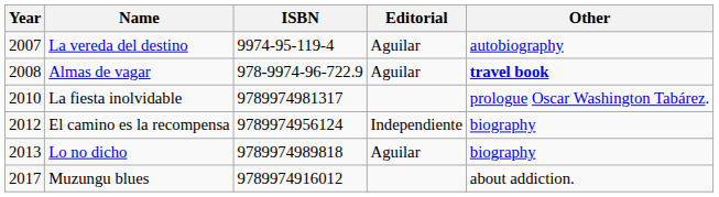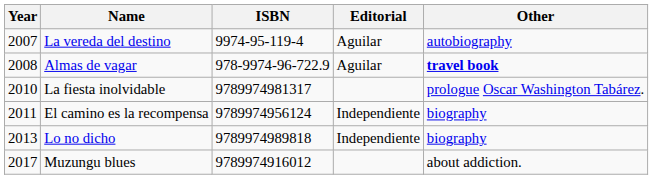El camino es la recompensa | Year: 2012 -> 2011
Lo no dicho | Editorial: Aguilar -> Independiente
